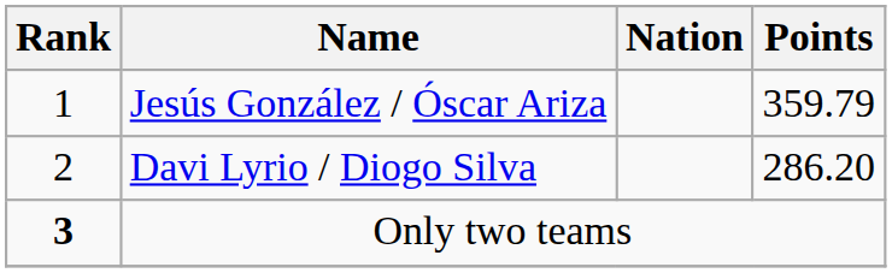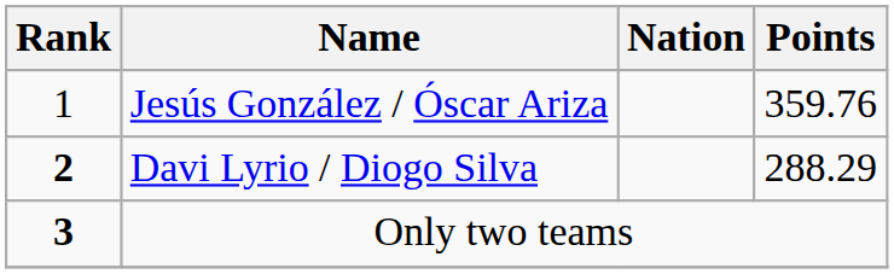Jesús González / Óscar Ariza | Points: 359.79 -> 359.76
Davi Lyrio / Diogo Silva | Rank: normal -> bold
Davi Lyrio / Diogo Silva | Points: 286.20 -> 288.29
